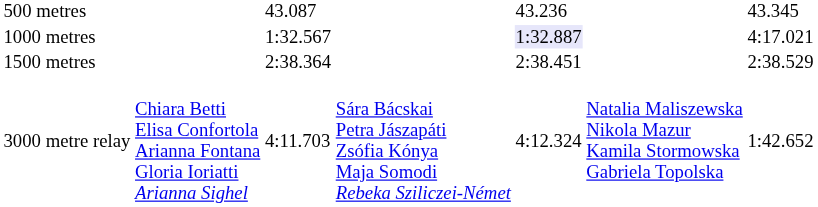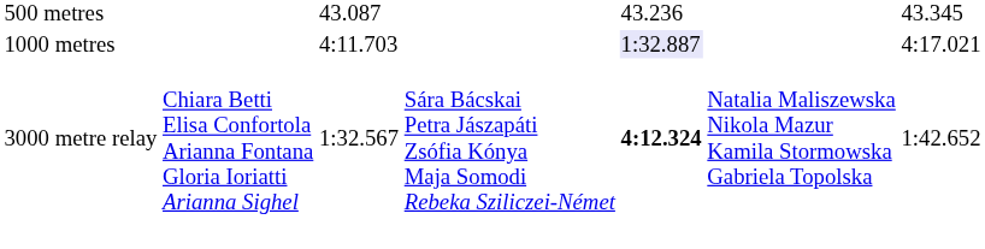1000 metres | column 3: 1:32.567 -> 4:11.703
- row: 1500 metres | 2:38.364 | 2:38.451 | 2:38.529
3000 metre relay | column 3: 4:11.703 -> 1:32.567
3000 metre relay | column 5: normal -> bold
